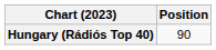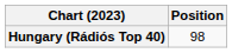Hungary (Rádiós Top 40) | Position: 90 -> 98
